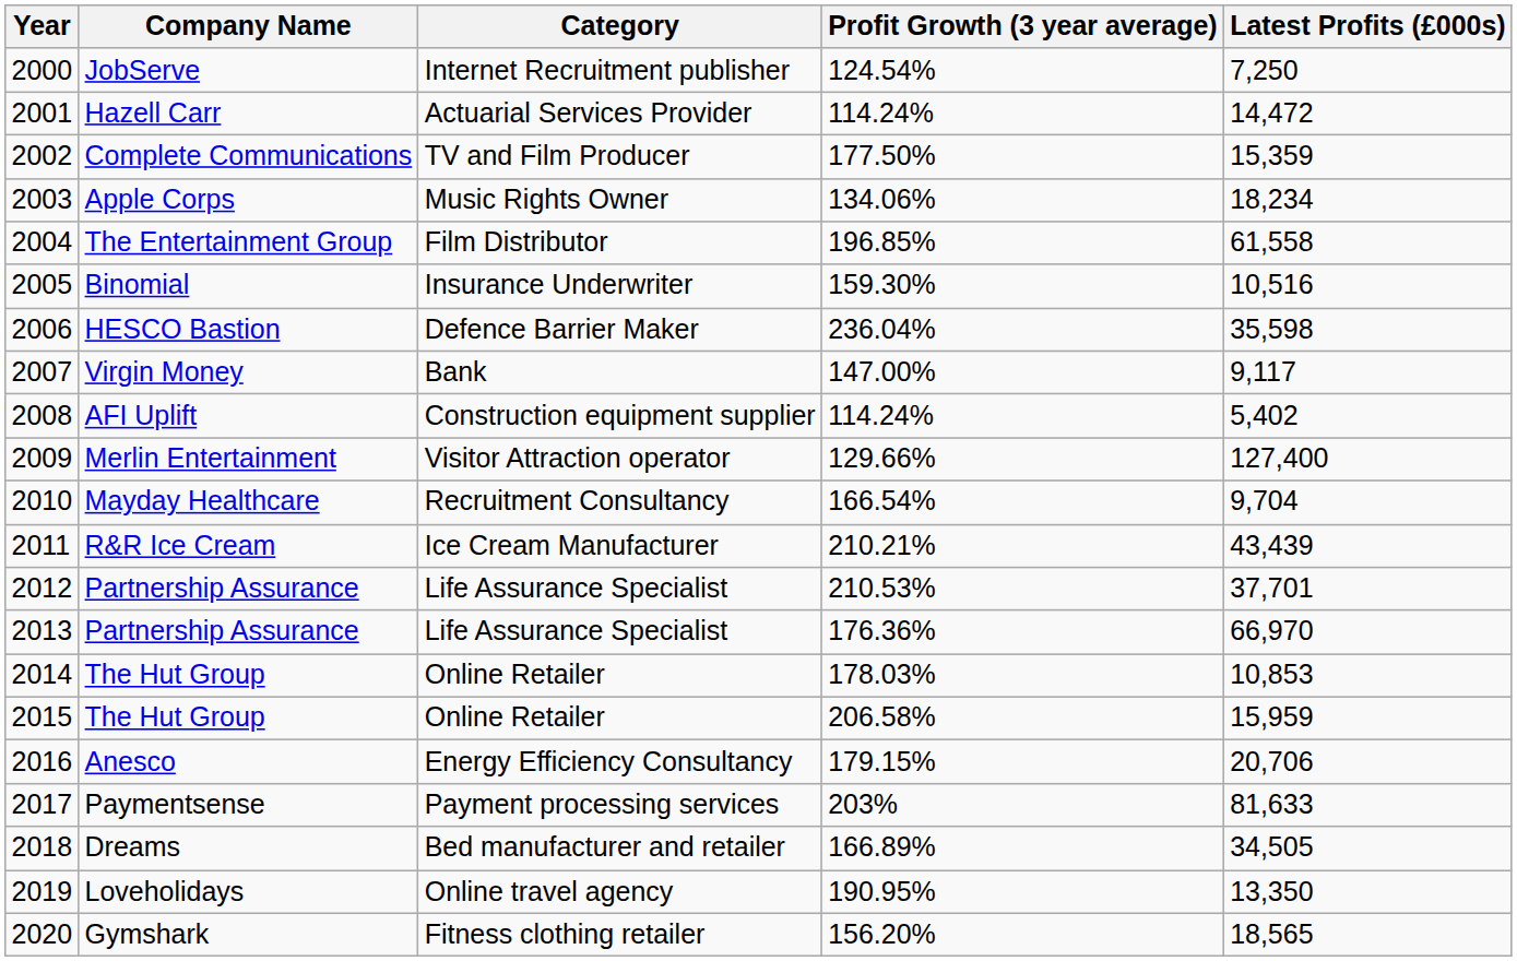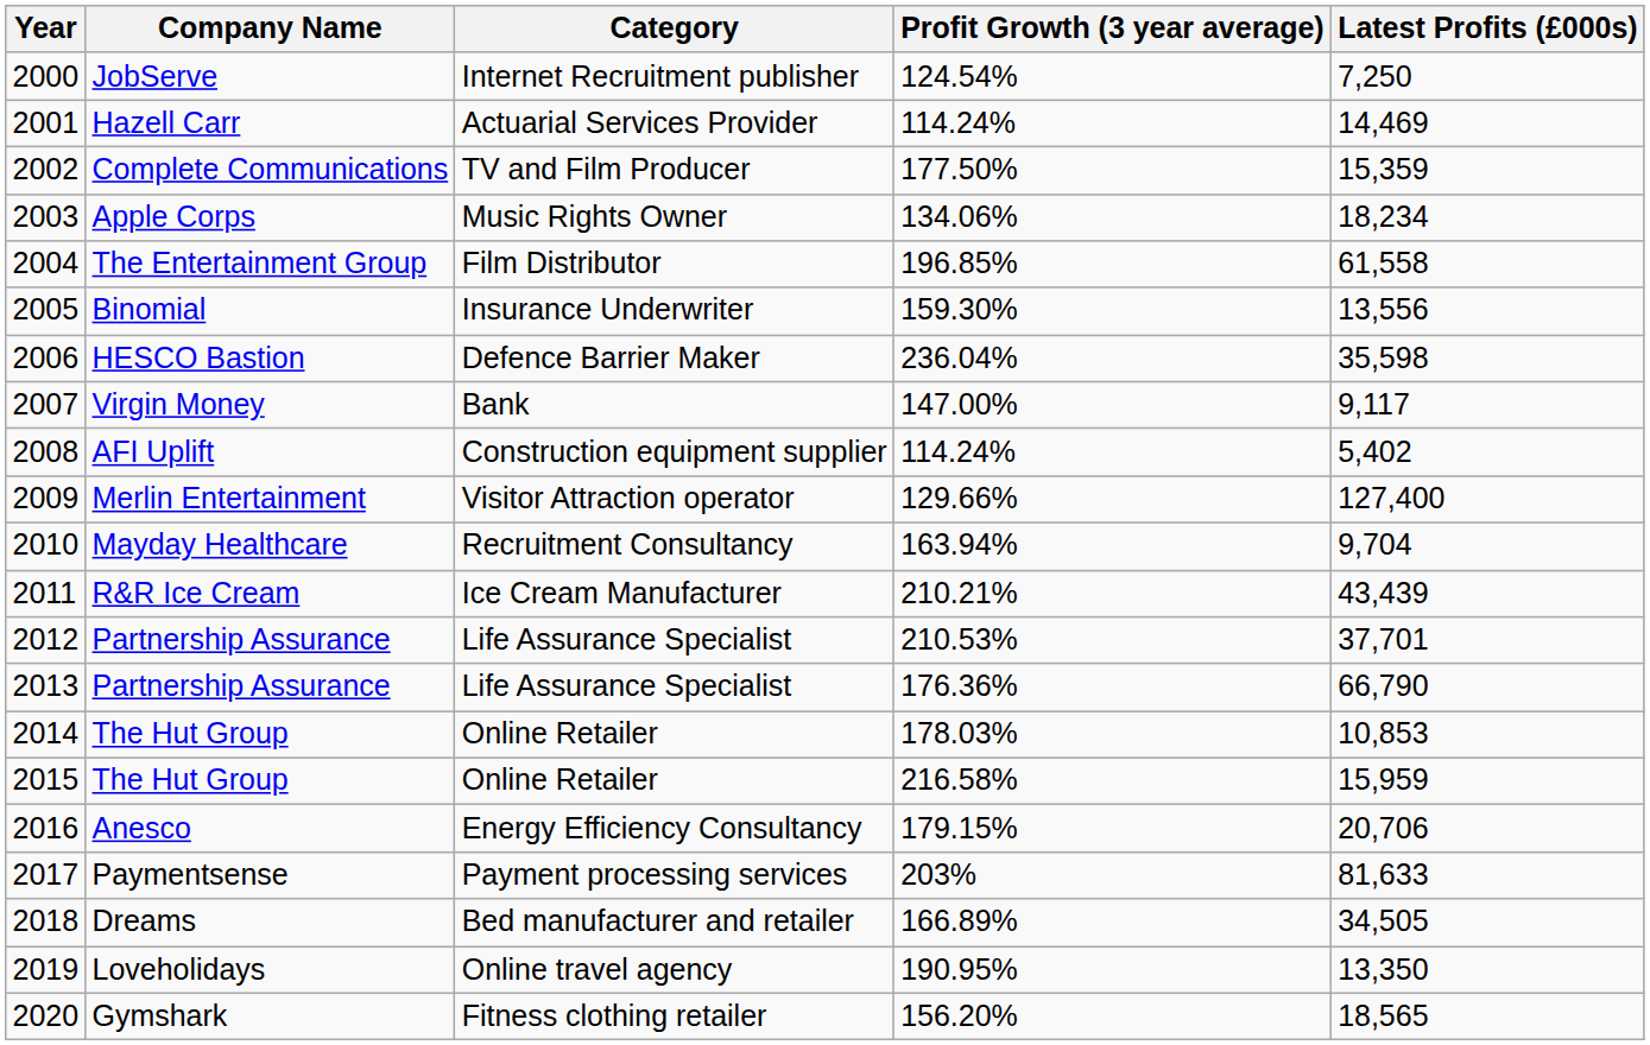Hazell Carr | Latest Profits (£000s): 14,472 -> 14,469
Binomial | Latest Profits (£000s): 10,516 -> 13,556
Mayday Healthcare | Profit Growth (3 year average): 166.54% -> 163.94%
2013 / Partnership Assurance | Latest Profits (£000s): 66,970 -> 66,790
2015 / The Hut Group | Profit Growth (3 year average): 206.58% -> 216.58%
